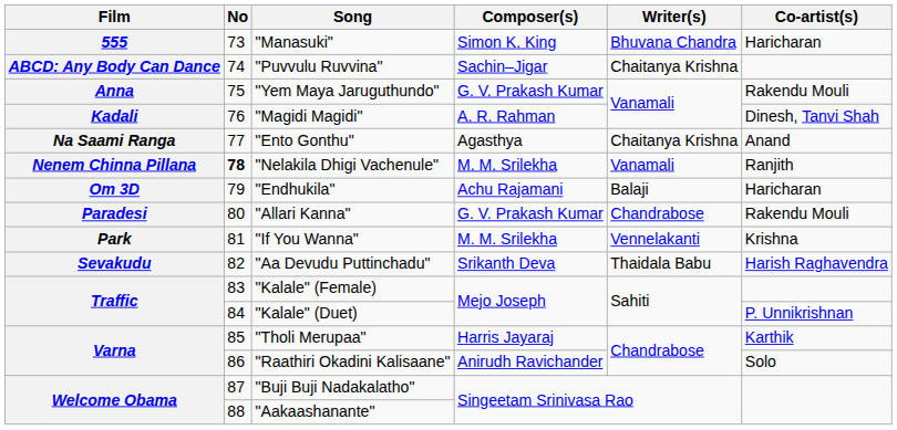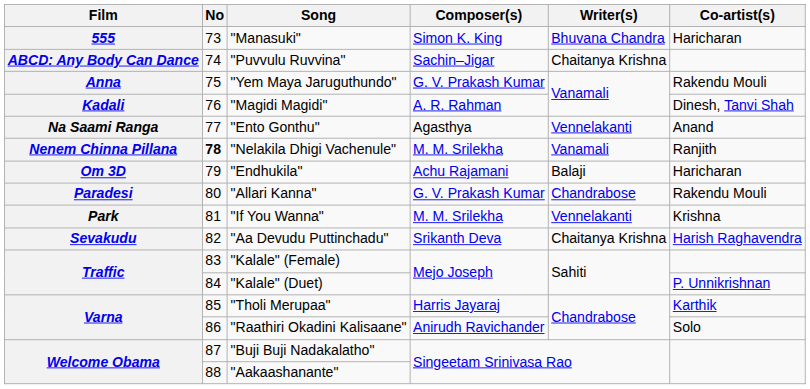"Ento Gonthu" | Writer(s): Chaitanya Krishna -> Vennelakanti
"Aa Devudu Puttinchadu" | Writer(s): Thaidala Babu -> Chaitanya Krishna
